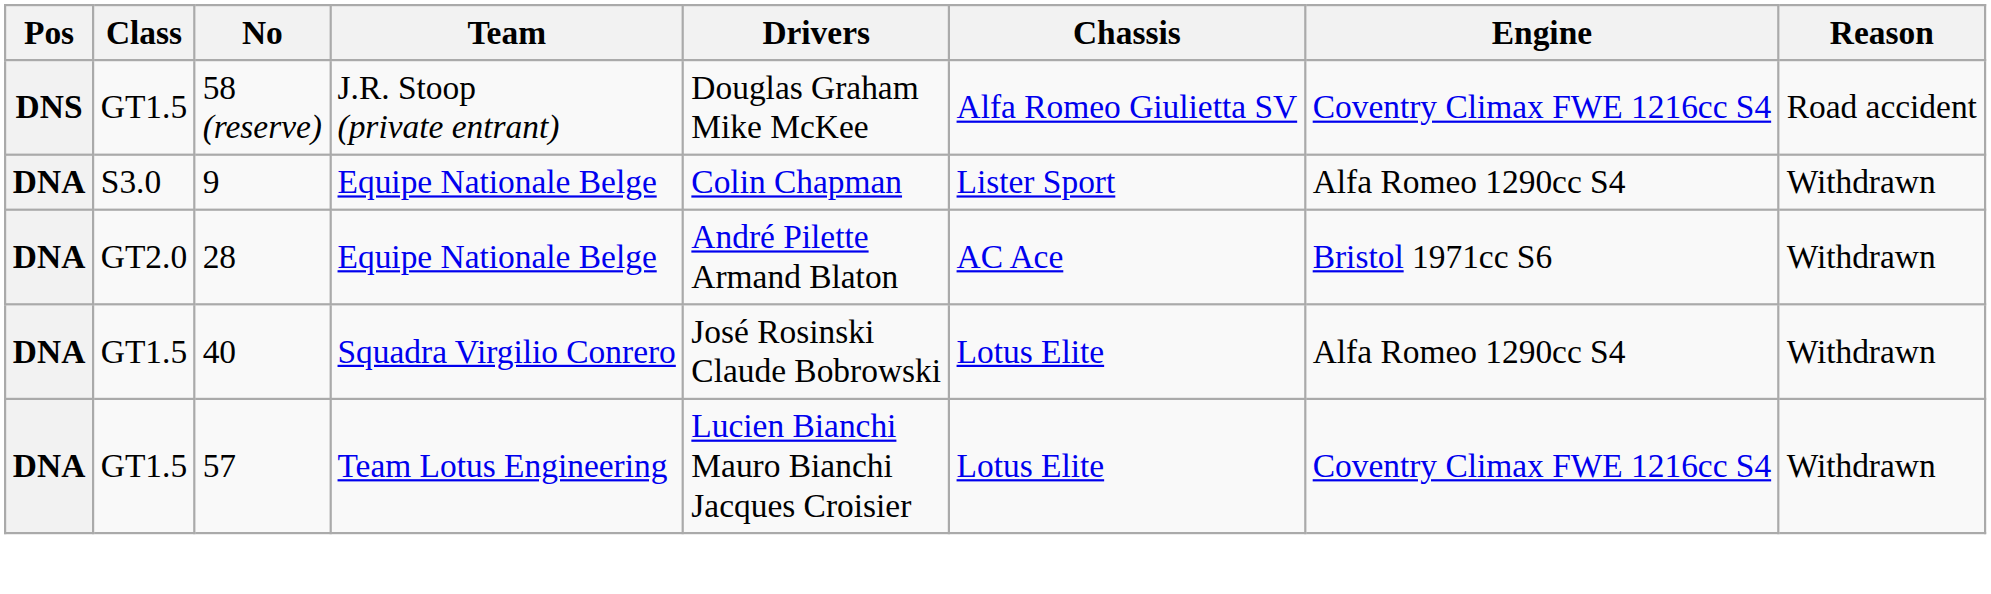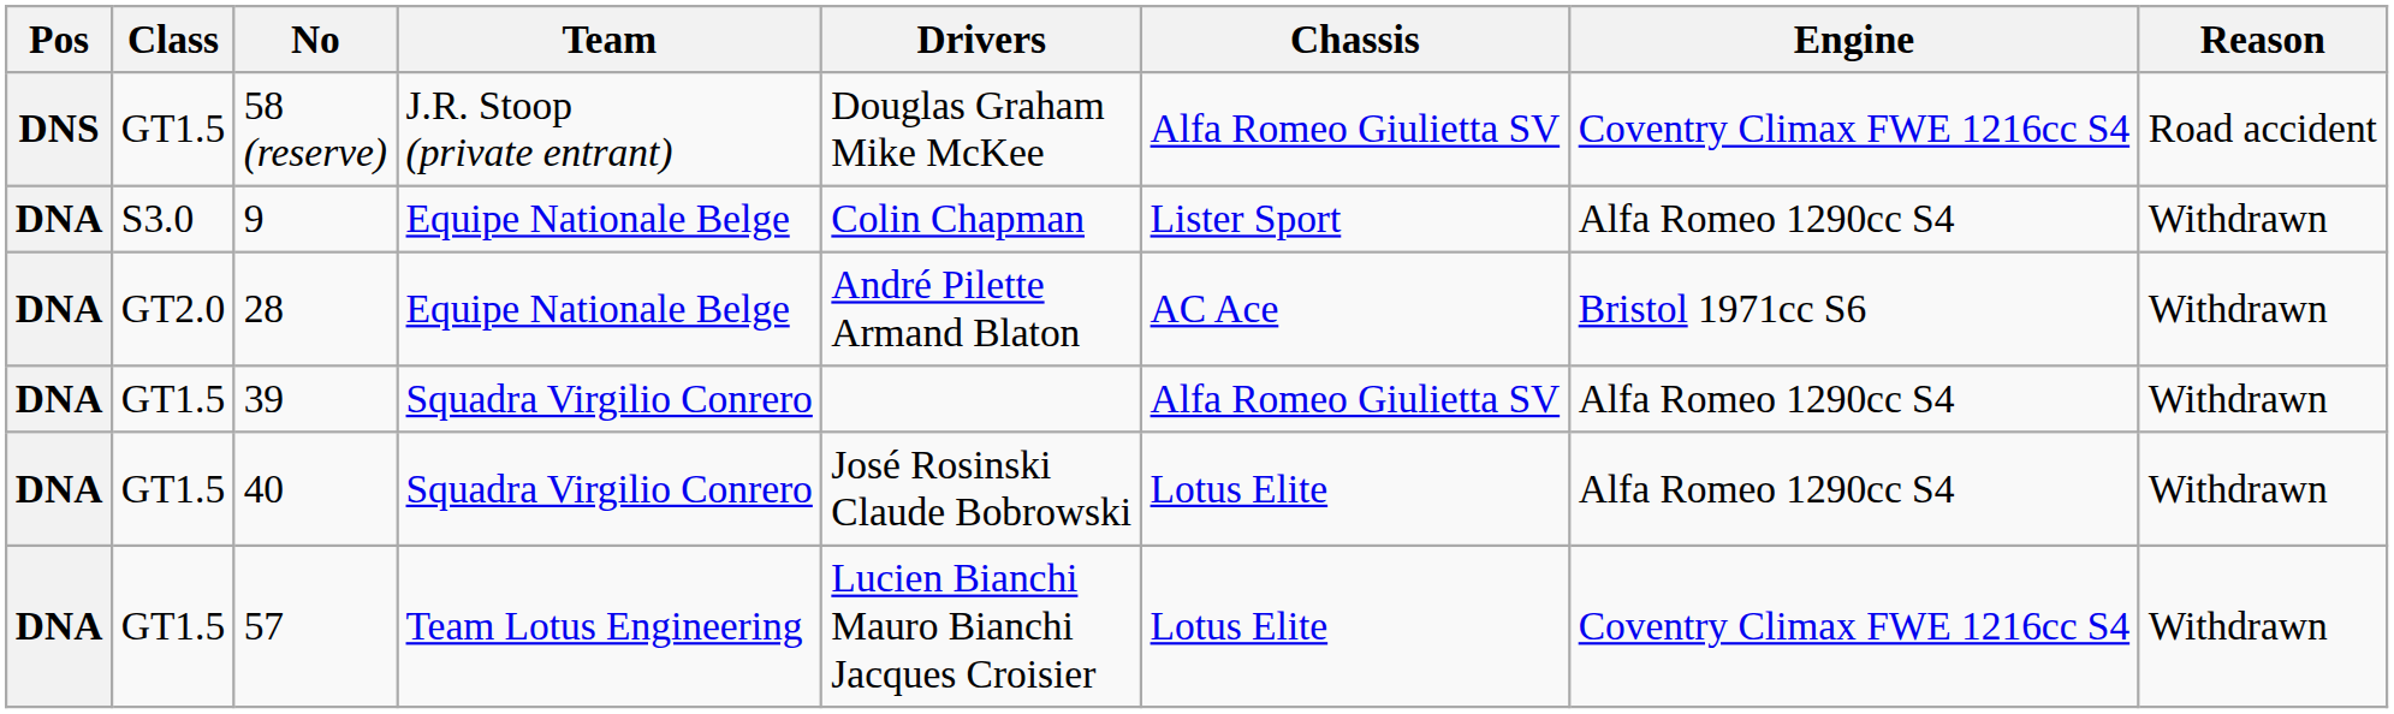+ row: DNA | GT1.5 | 39 | Squadra Virgilio Conrero | Alfa Romeo Giulietta SV | Alfa Romeo 1290cc S4 | Withdrawn
